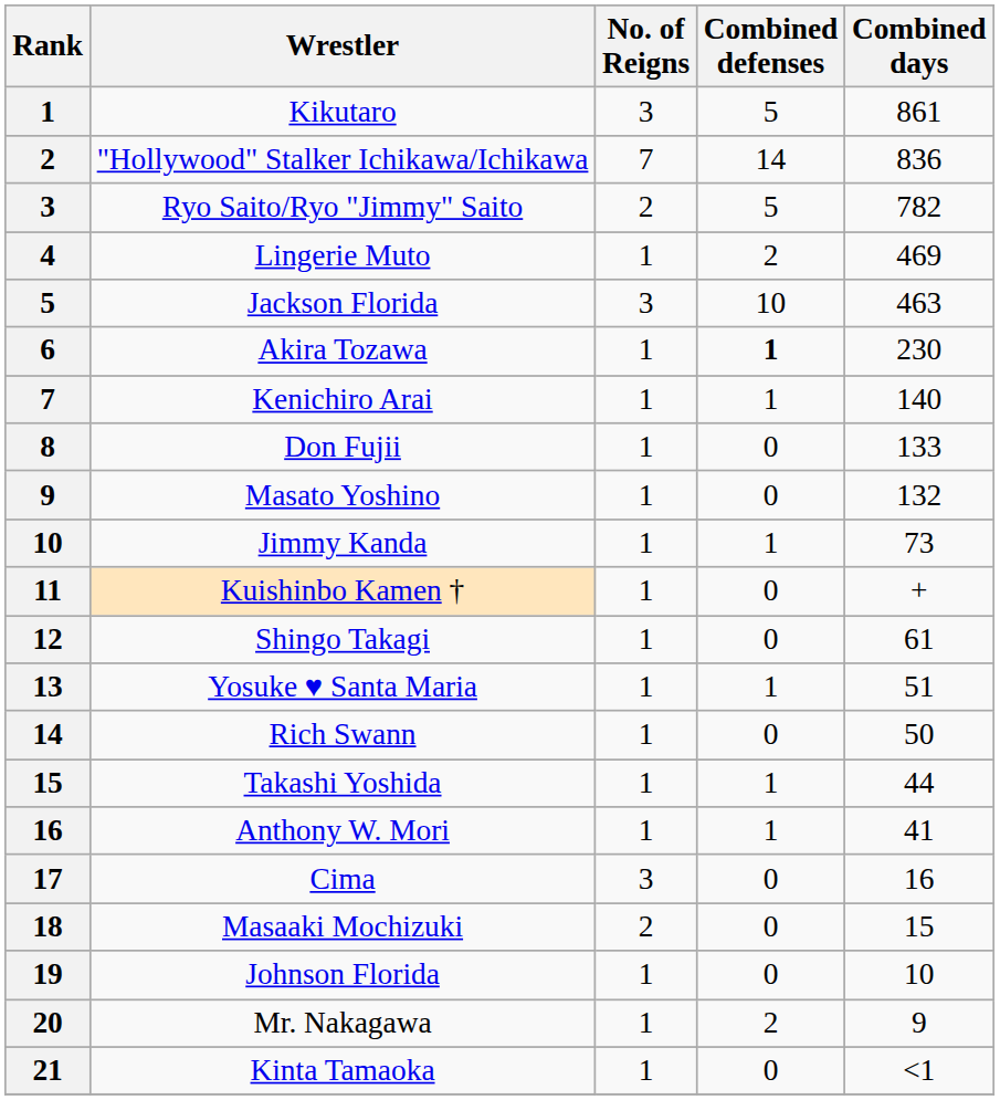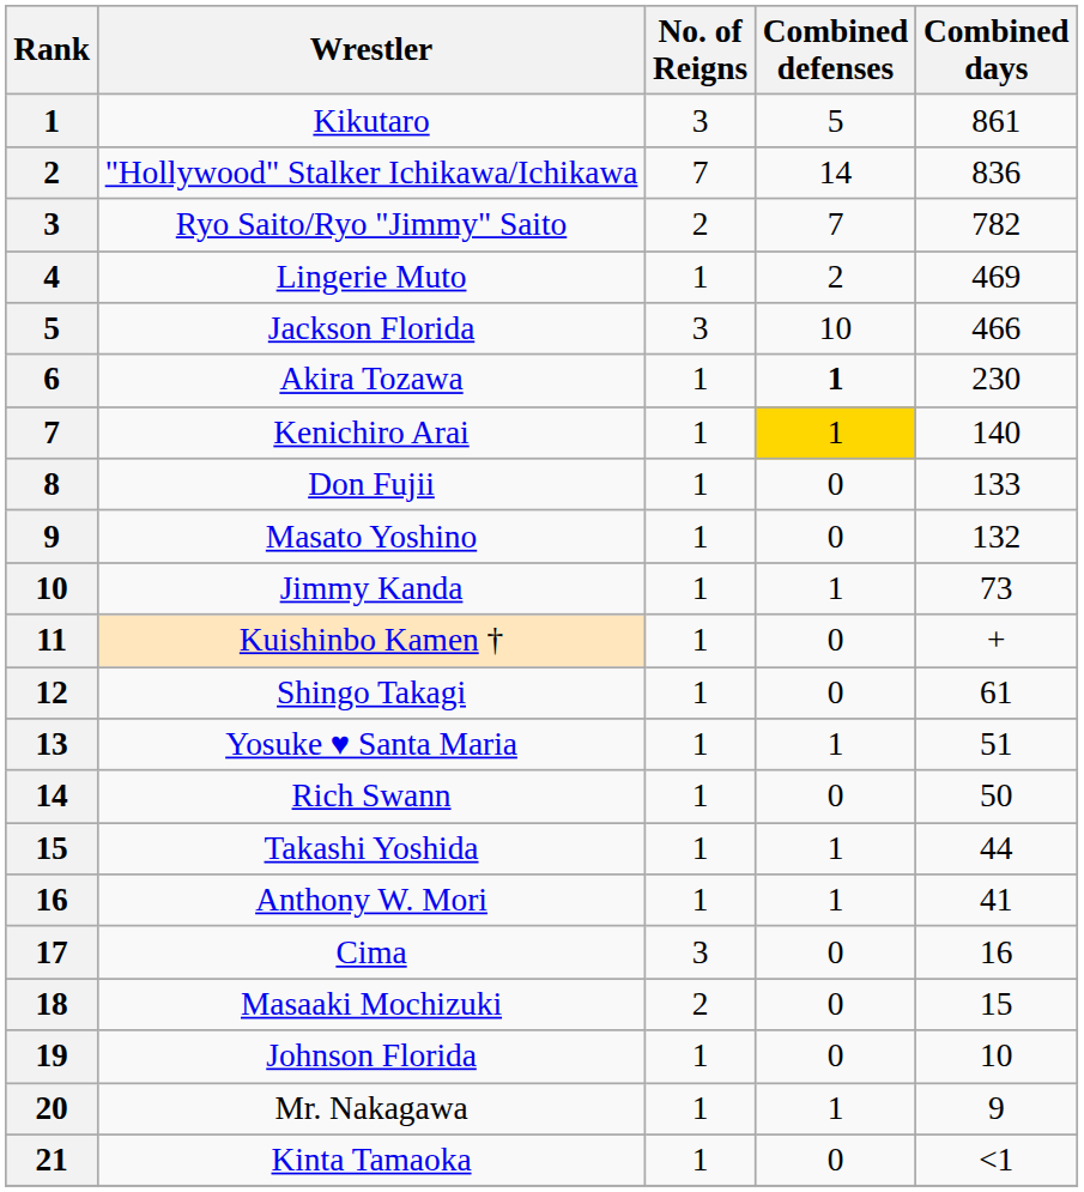Ryo Saito/Ryo "Jimmy" Saito | Combined defenses: 5 -> 7
Jackson Florida | Combined days: 463 -> 466
Kenichiro Arai | Combined defenses: no background -> gold background
Mr. Nakagawa | Combined defenses: 2 -> 1
